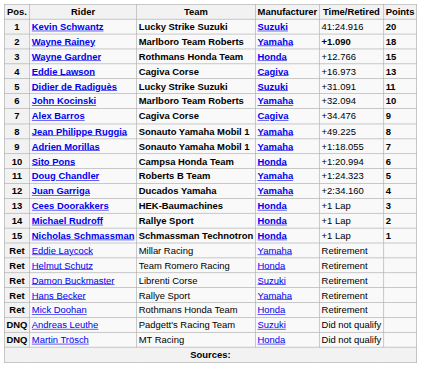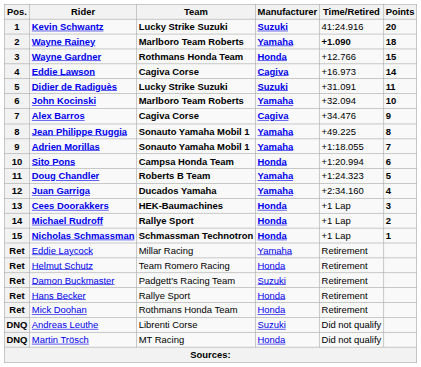Eddie Lawson | Points: 13 -> 14
Damon Buckmaster | Team: Librenti Corse -> Padgett's Racing Team
Hans Becker | Manufacturer: Yamaha -> Honda
Andreas Leuthe | Team: Padgett's Racing Team -> Librenti Corse
